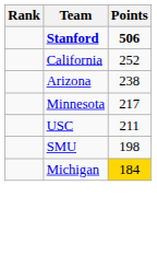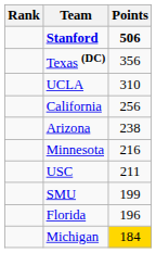+ row: Texas (DC) | 356
+ row: UCLA | 310
California | Points: 252 -> 256
Minnesota | Points: 217 -> 216
SMU | Points: 198 -> 199
+ row: Florida | 196
